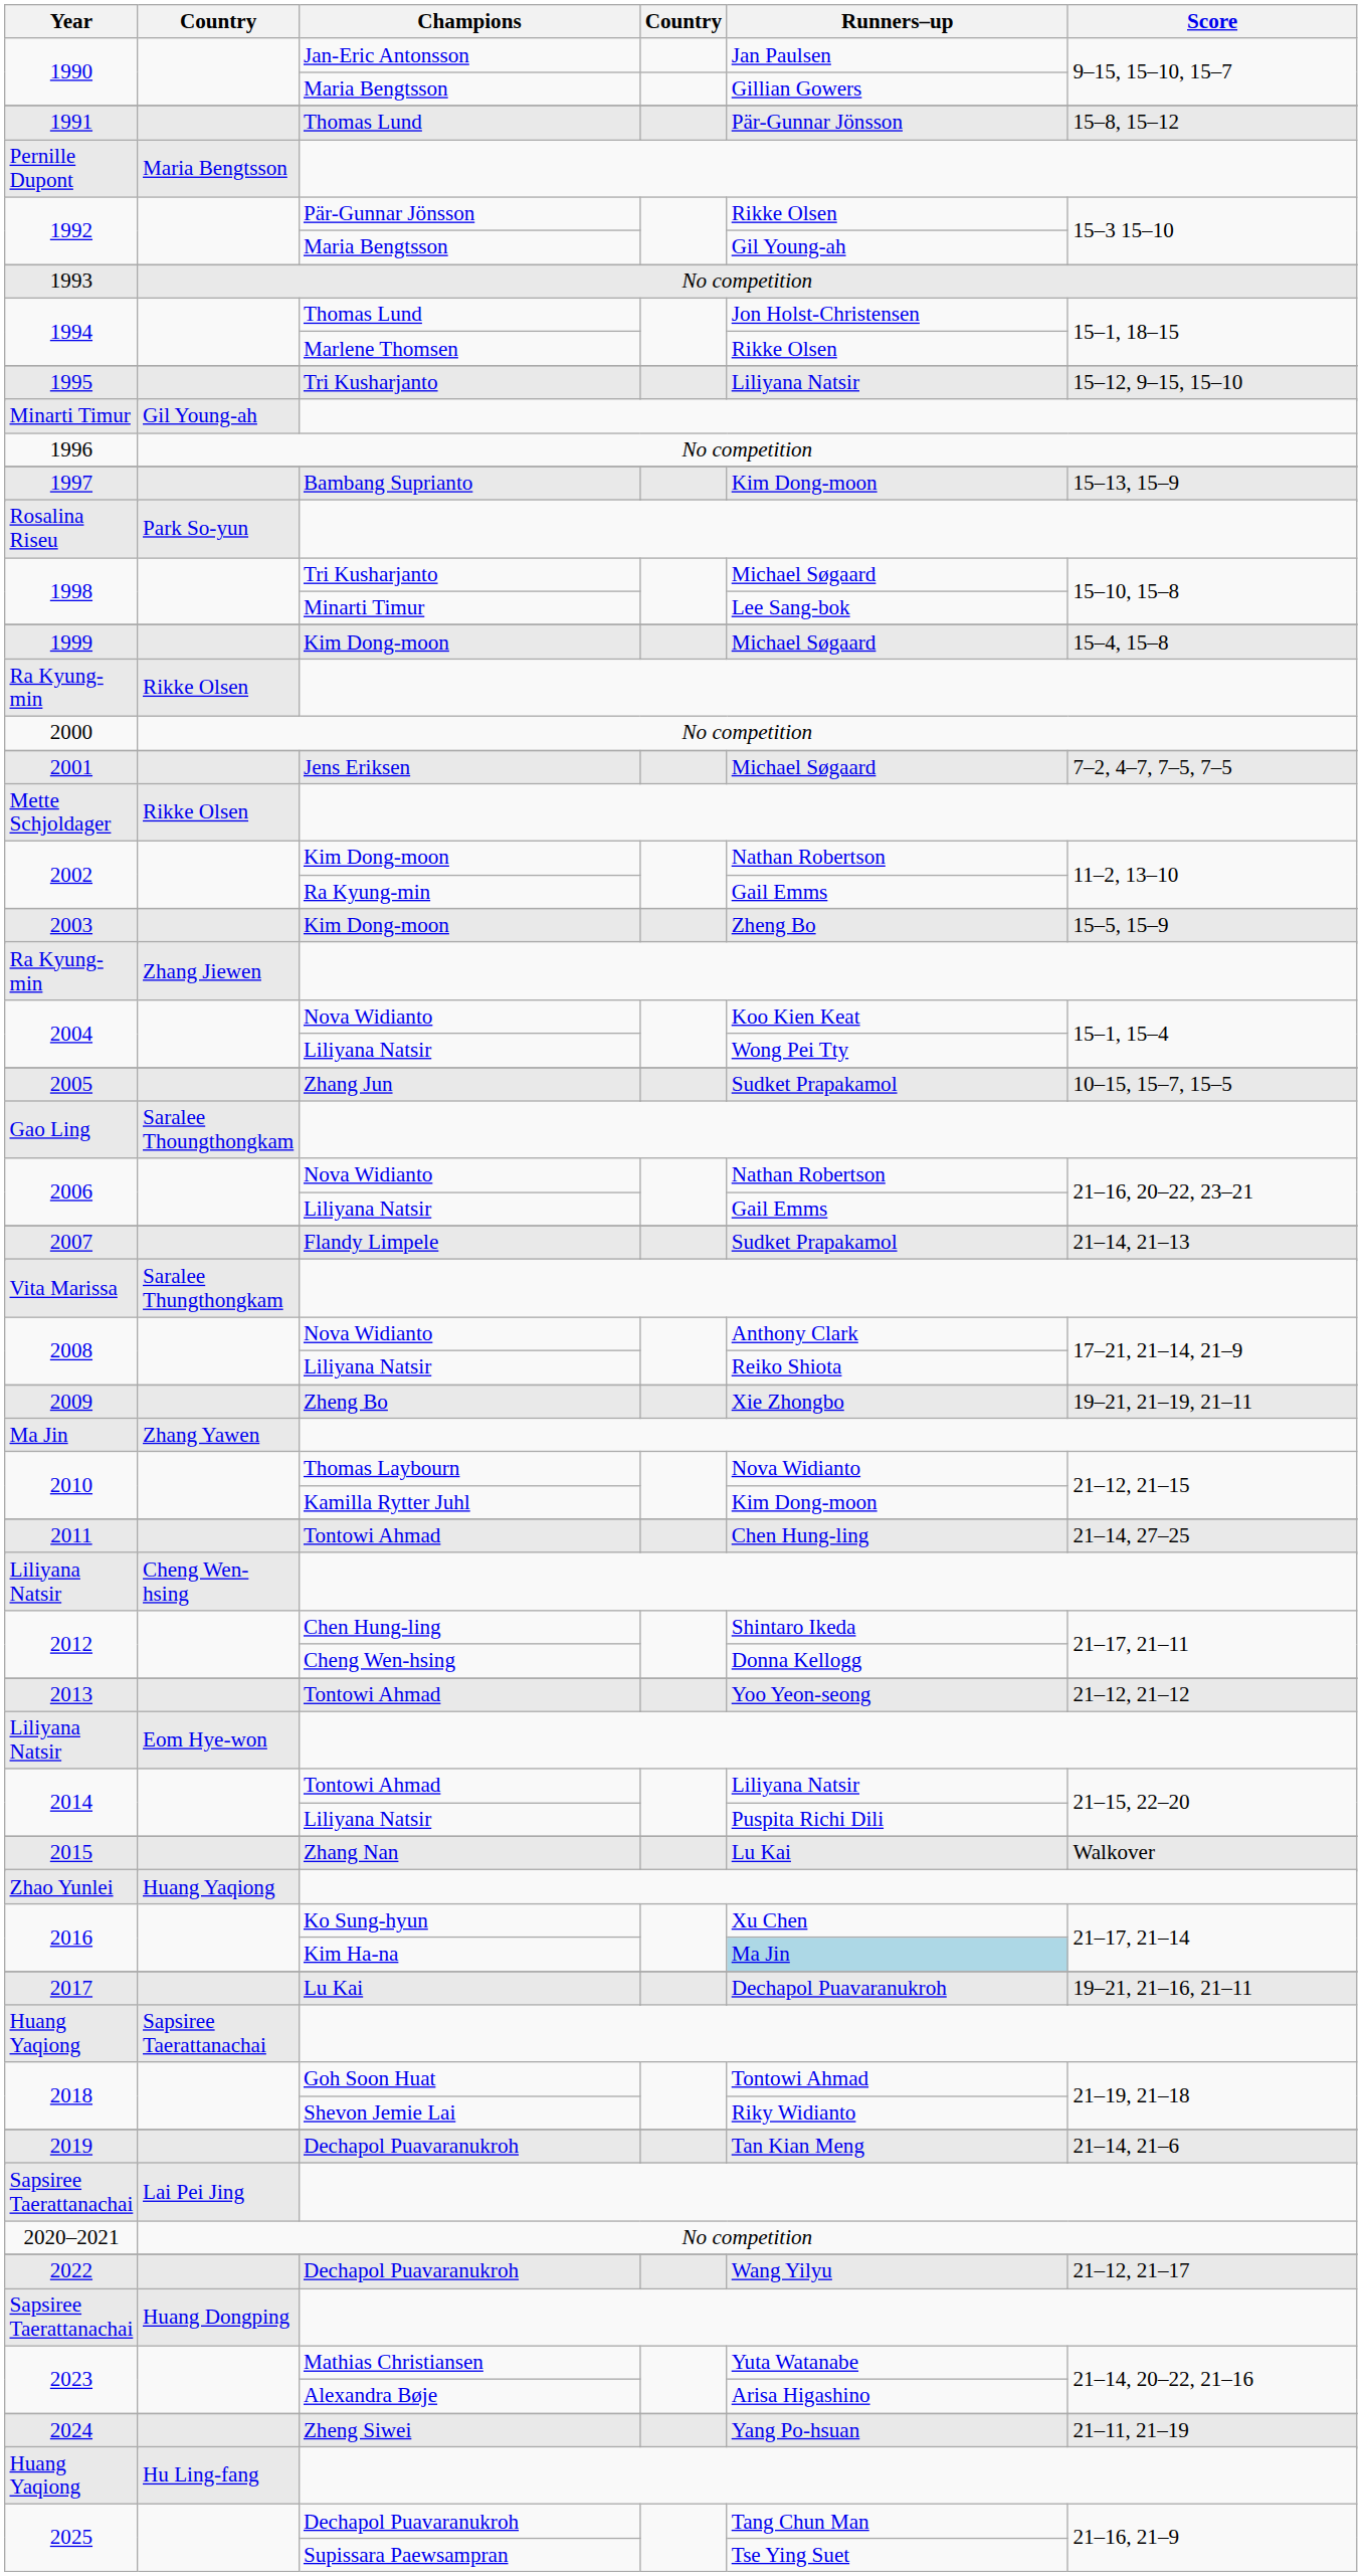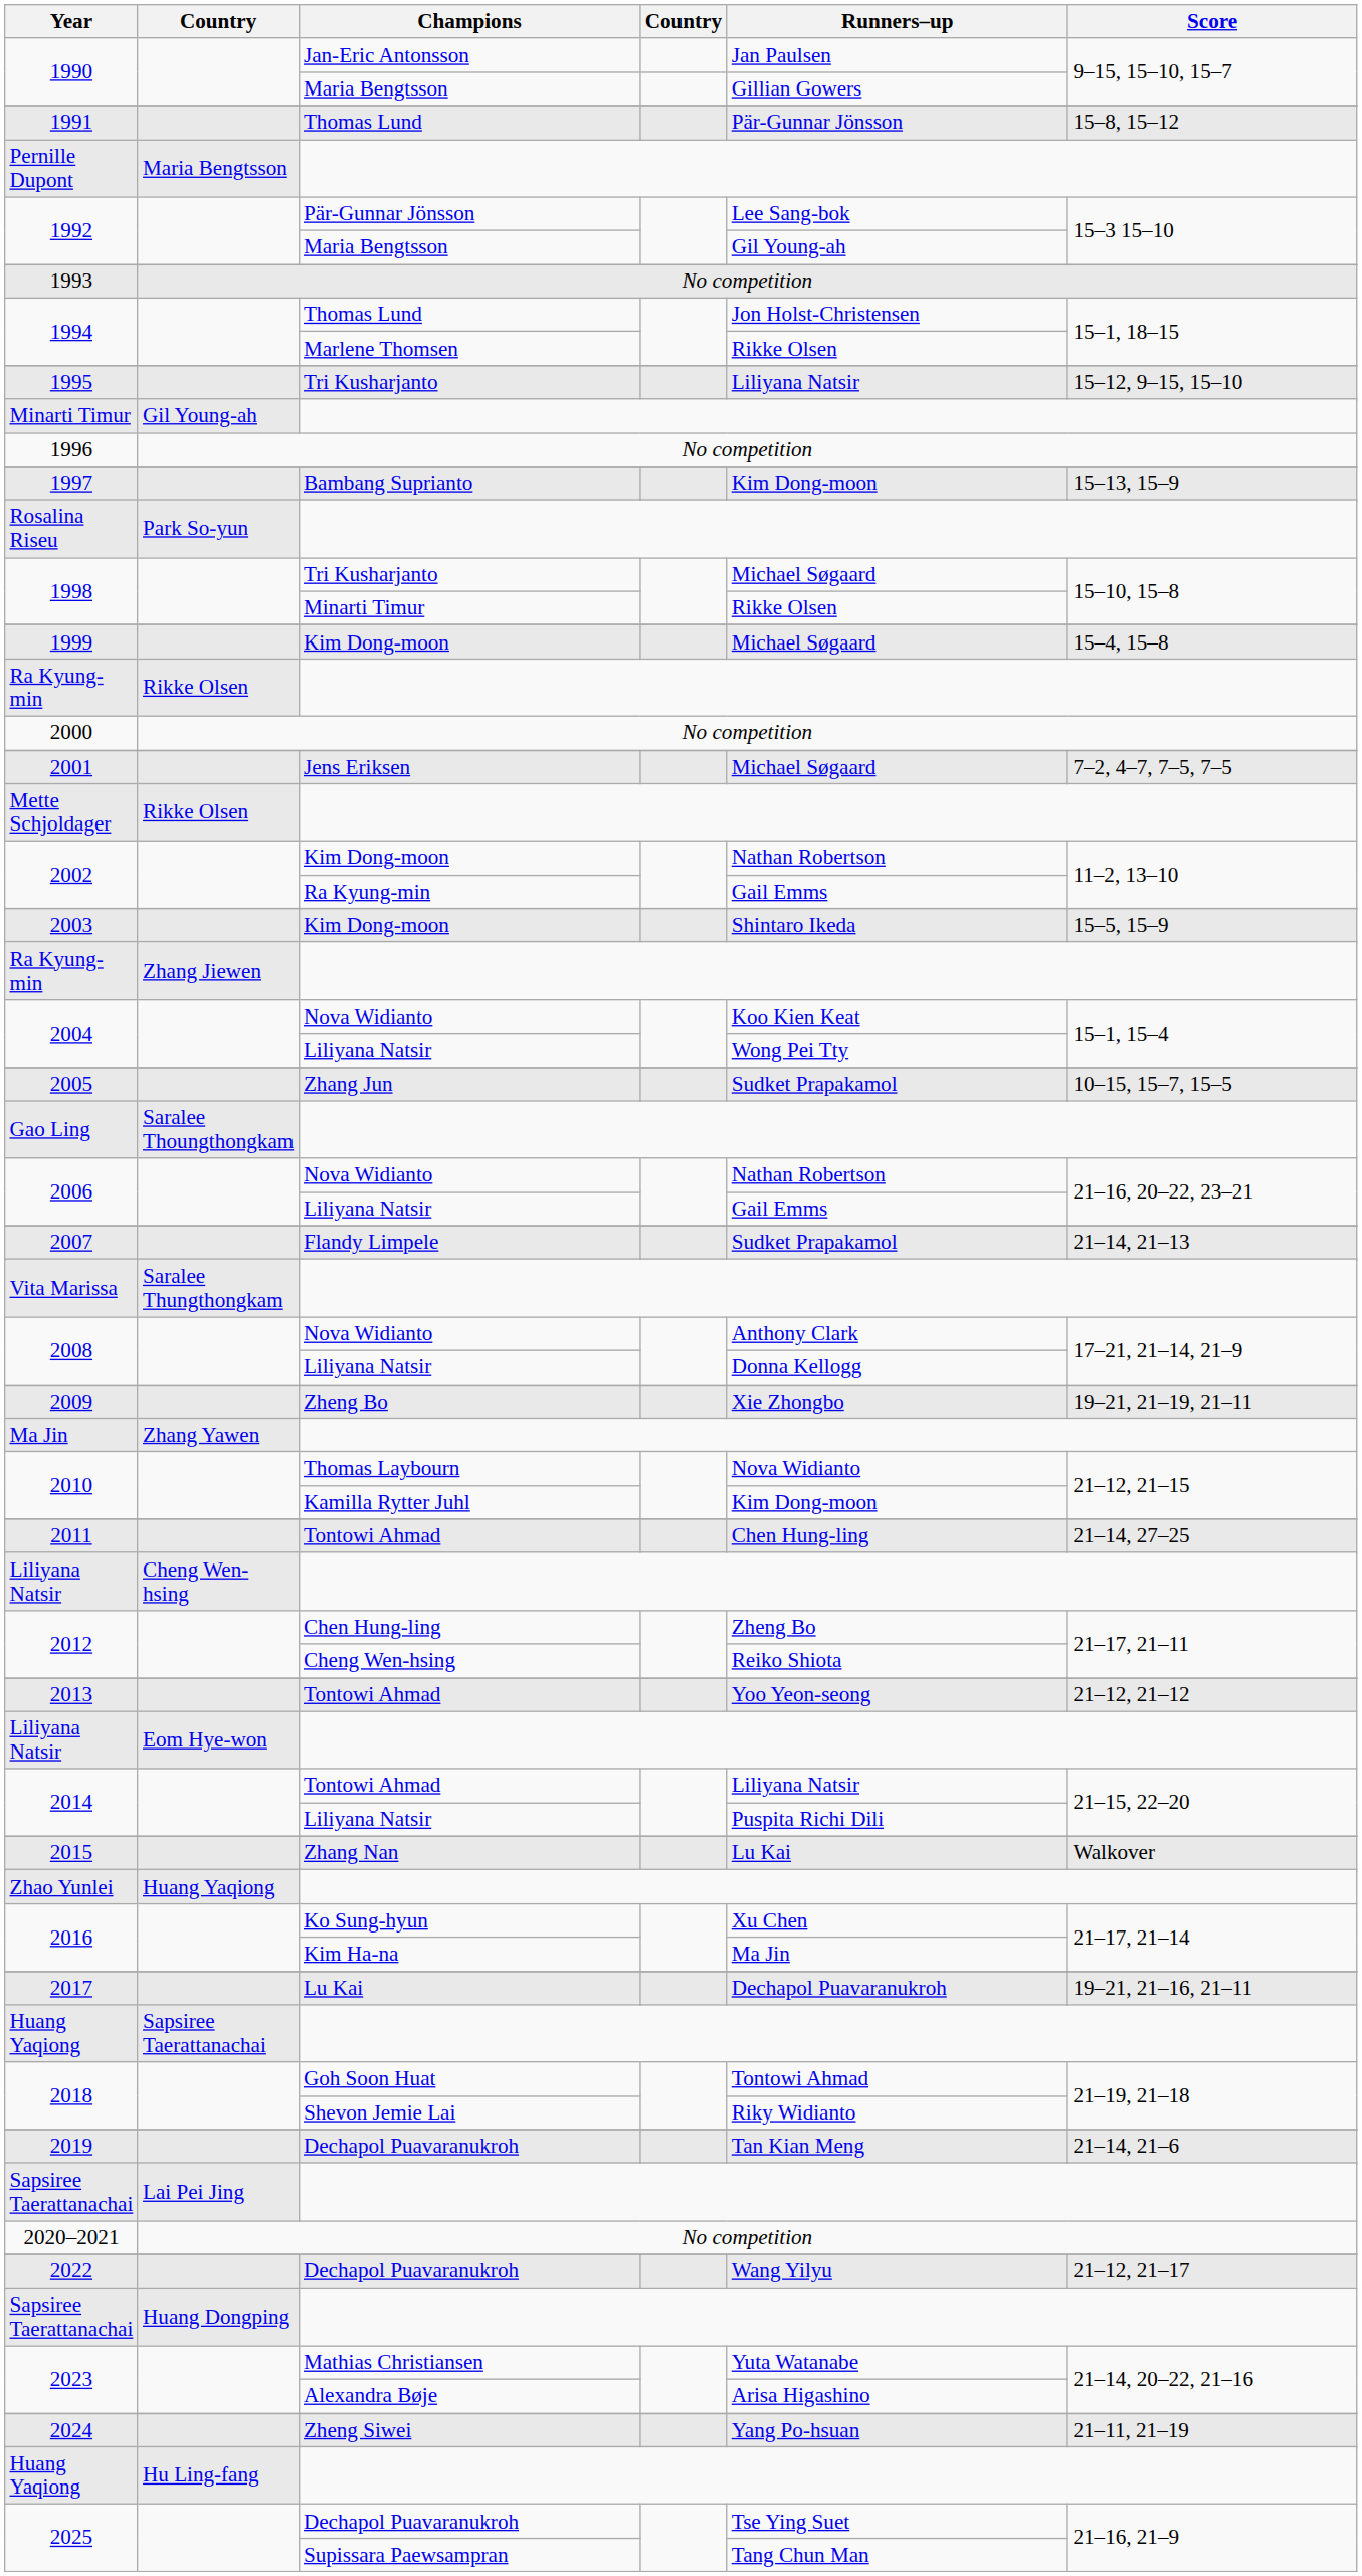1992 / Pär-Gunnar Jönsson | Runners–up: Rikke Olsen -> Lee Sang-bok
1998 / Minarti Timur | Runners–up: Lee Sang-bok -> Rikke Olsen
2003 / Kim Dong-moon | Runners–up: Zheng Bo -> Shintaro Ikeda
2008 / Liliyana Natsir | Runners–up: Reiko Shiota -> Donna Kellogg
2012 / Chen Hung-ling | Runners–up: Shintaro Ikeda -> Zheng Bo
2012 / Cheng Wen-hsing | Runners–up: Donna Kellogg -> Reiko Shiota
2016 / Kim Ha-na | Runners–up: lightblue background -> no background
2025 / Dechapol Puavaranukroh | Runners–up: Tang Chun Man -> Tse Ying Suet
2025 / Supissara Paewsampran | Runners–up: Tse Ying Suet -> Tang Chun Man
